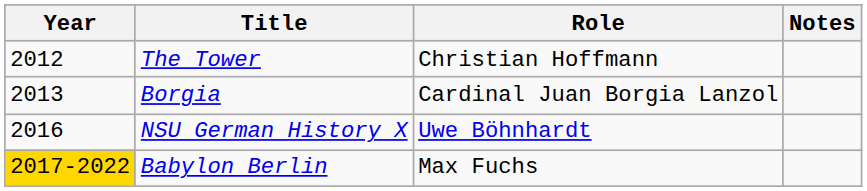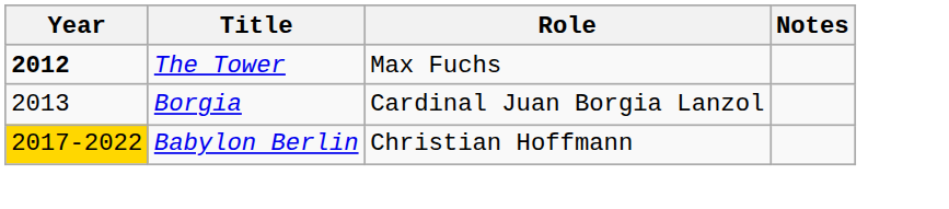The Tower | Year: normal -> bold
The Tower | Role: Christian Hoffmann -> Max Fuchs
- row: 2016 | NSU German History X | Uwe Böhnhardt
Babylon Berlin | Role: Max Fuchs -> Christian Hoffmann
